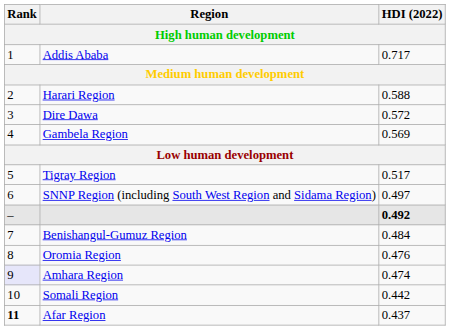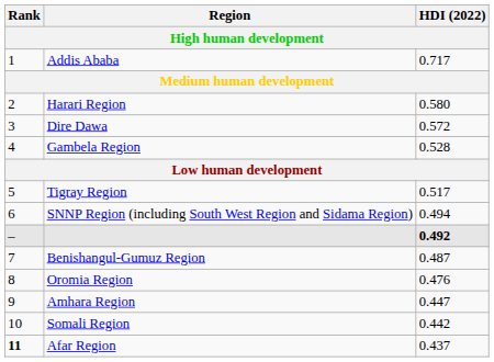Harari Region | HDI (2022): 0.588 -> 0.580
Gambela Region | HDI (2022): 0.569 -> 0.528
SNNP Region (including South West Region and Sidama Region) | HDI (2022): 0.497 -> 0.494
Benishangul-Gumuz Region | HDI (2022): 0.484 -> 0.487
Amhara Region | Rank: lavender background -> no background
Amhara Region | HDI (2022): 0.474 -> 0.447
